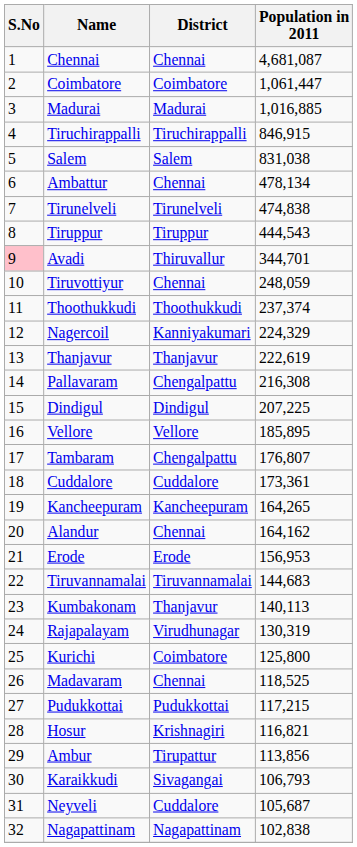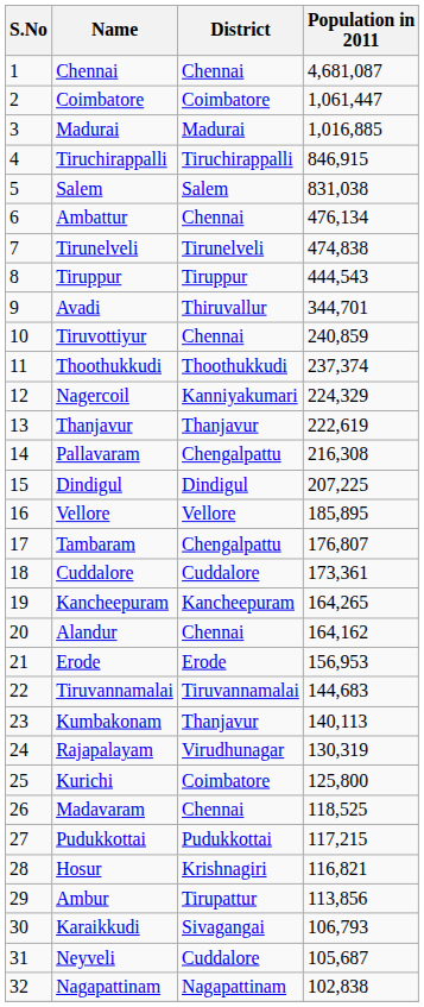Ambattur | Population in 2011: 478,134 -> 476,134
Avadi | S.No: pink background -> no background
Tiruvottiyur | Population in 2011: 248,059 -> 240,859
